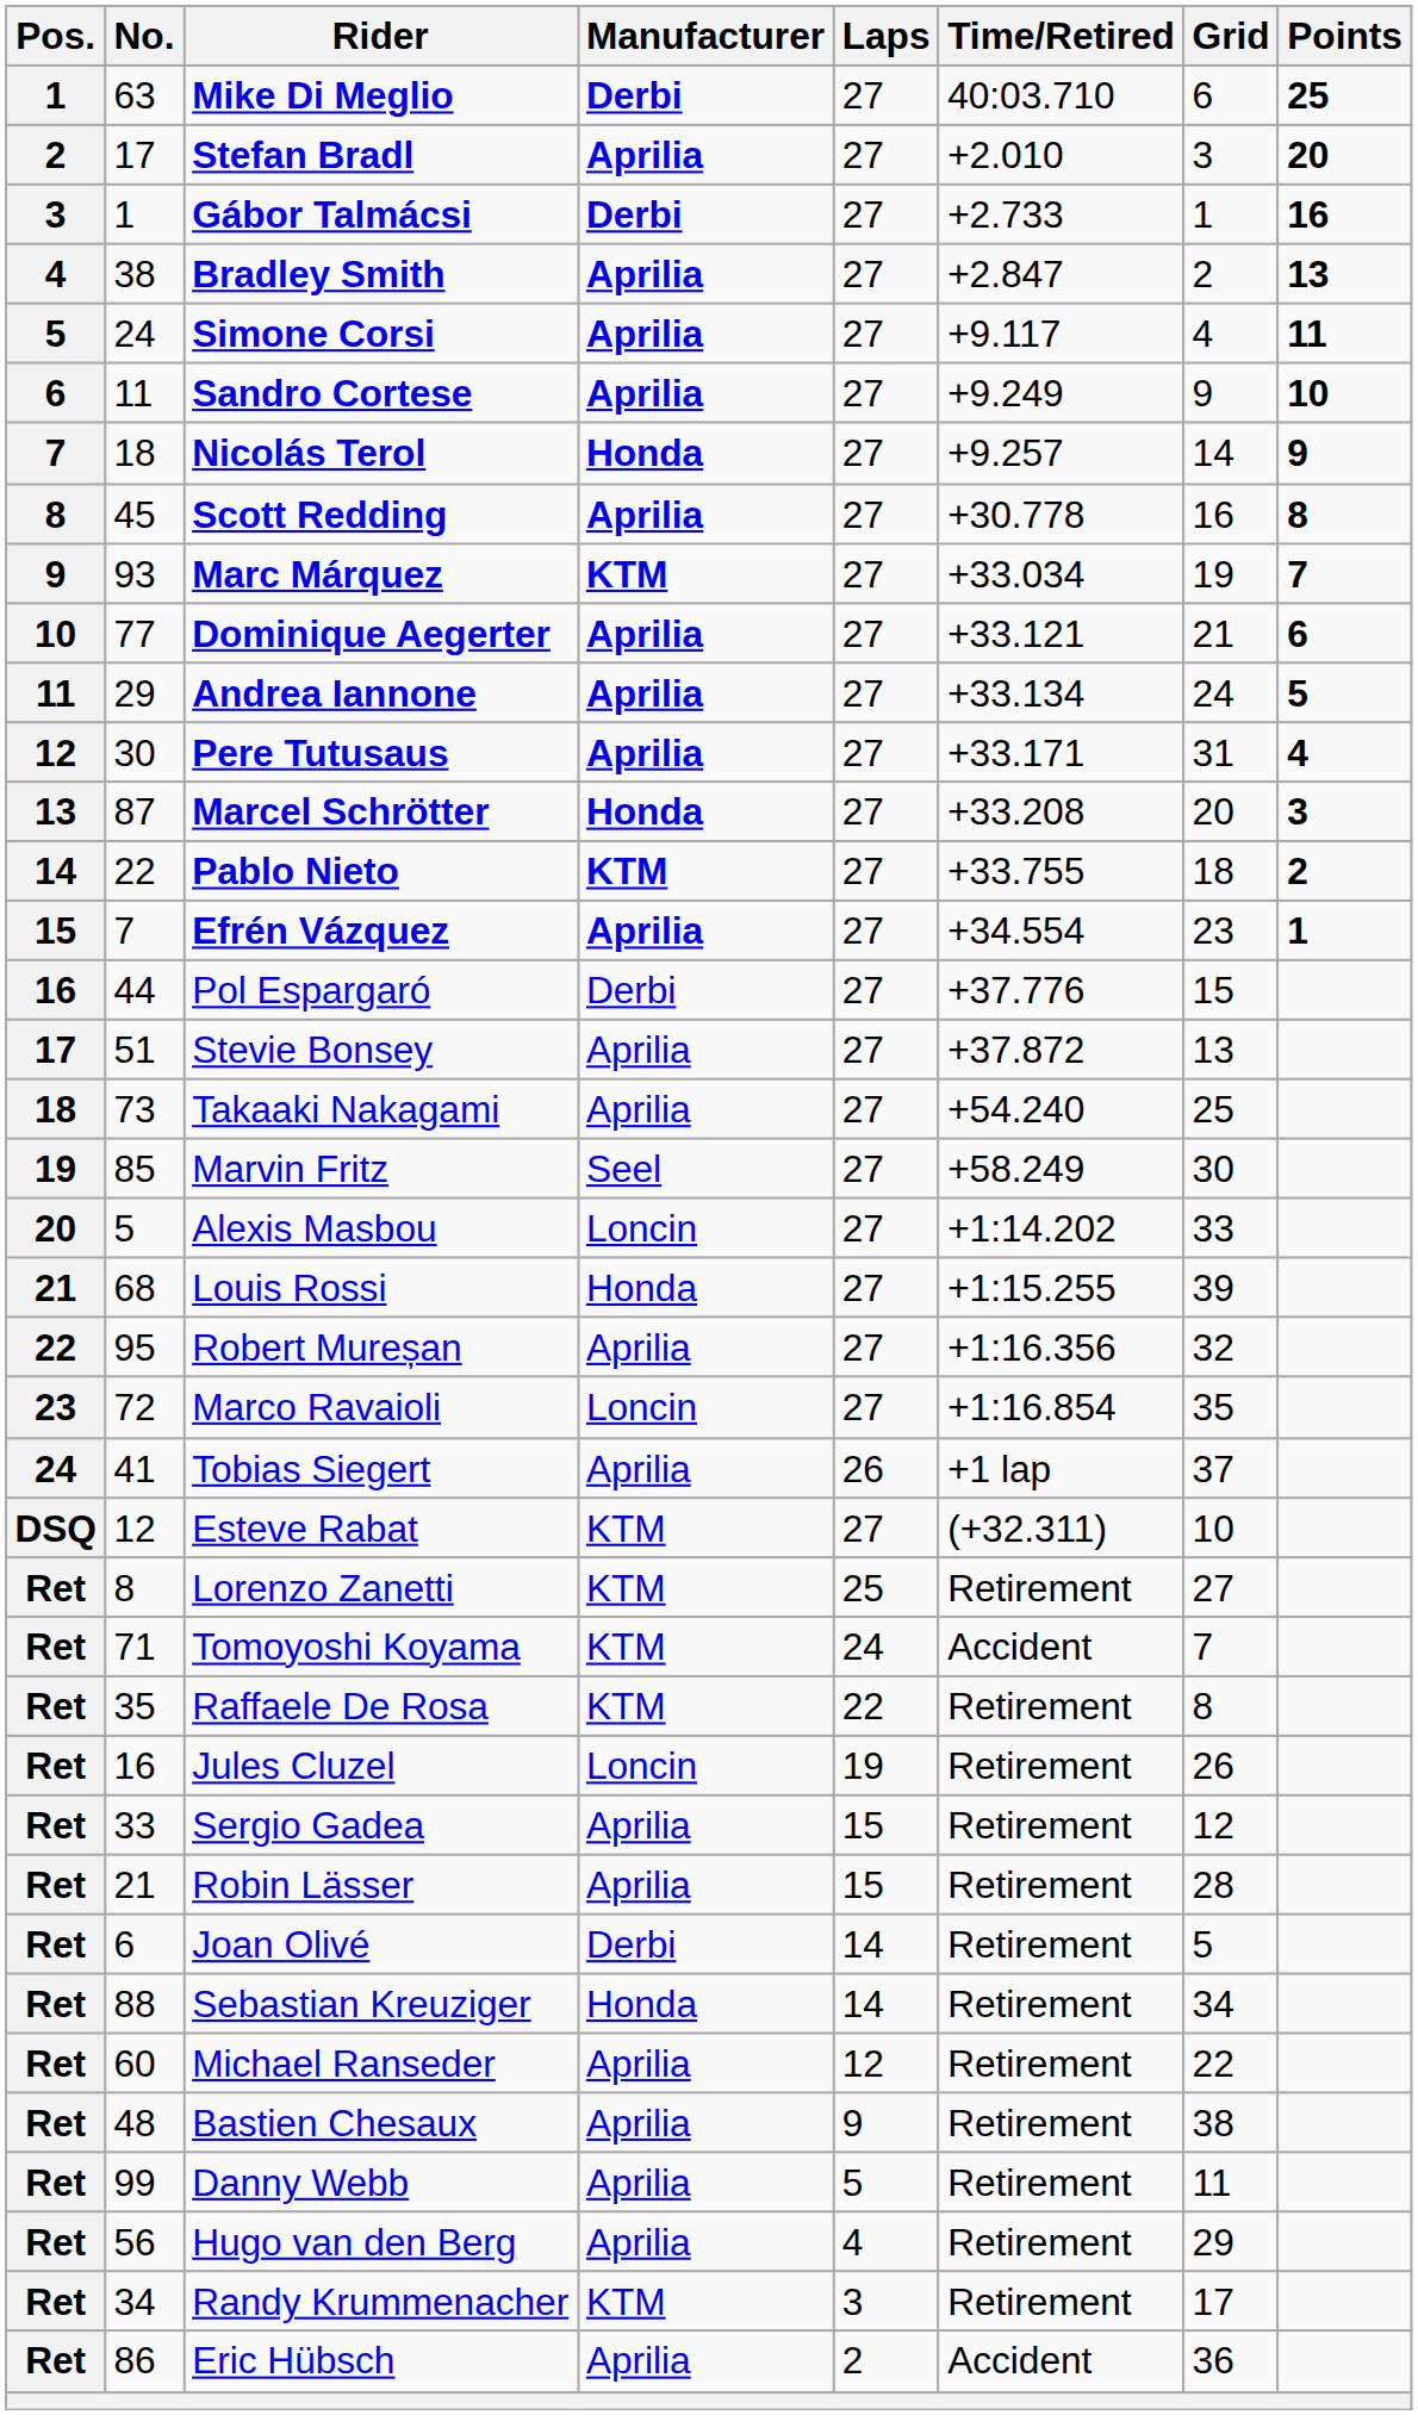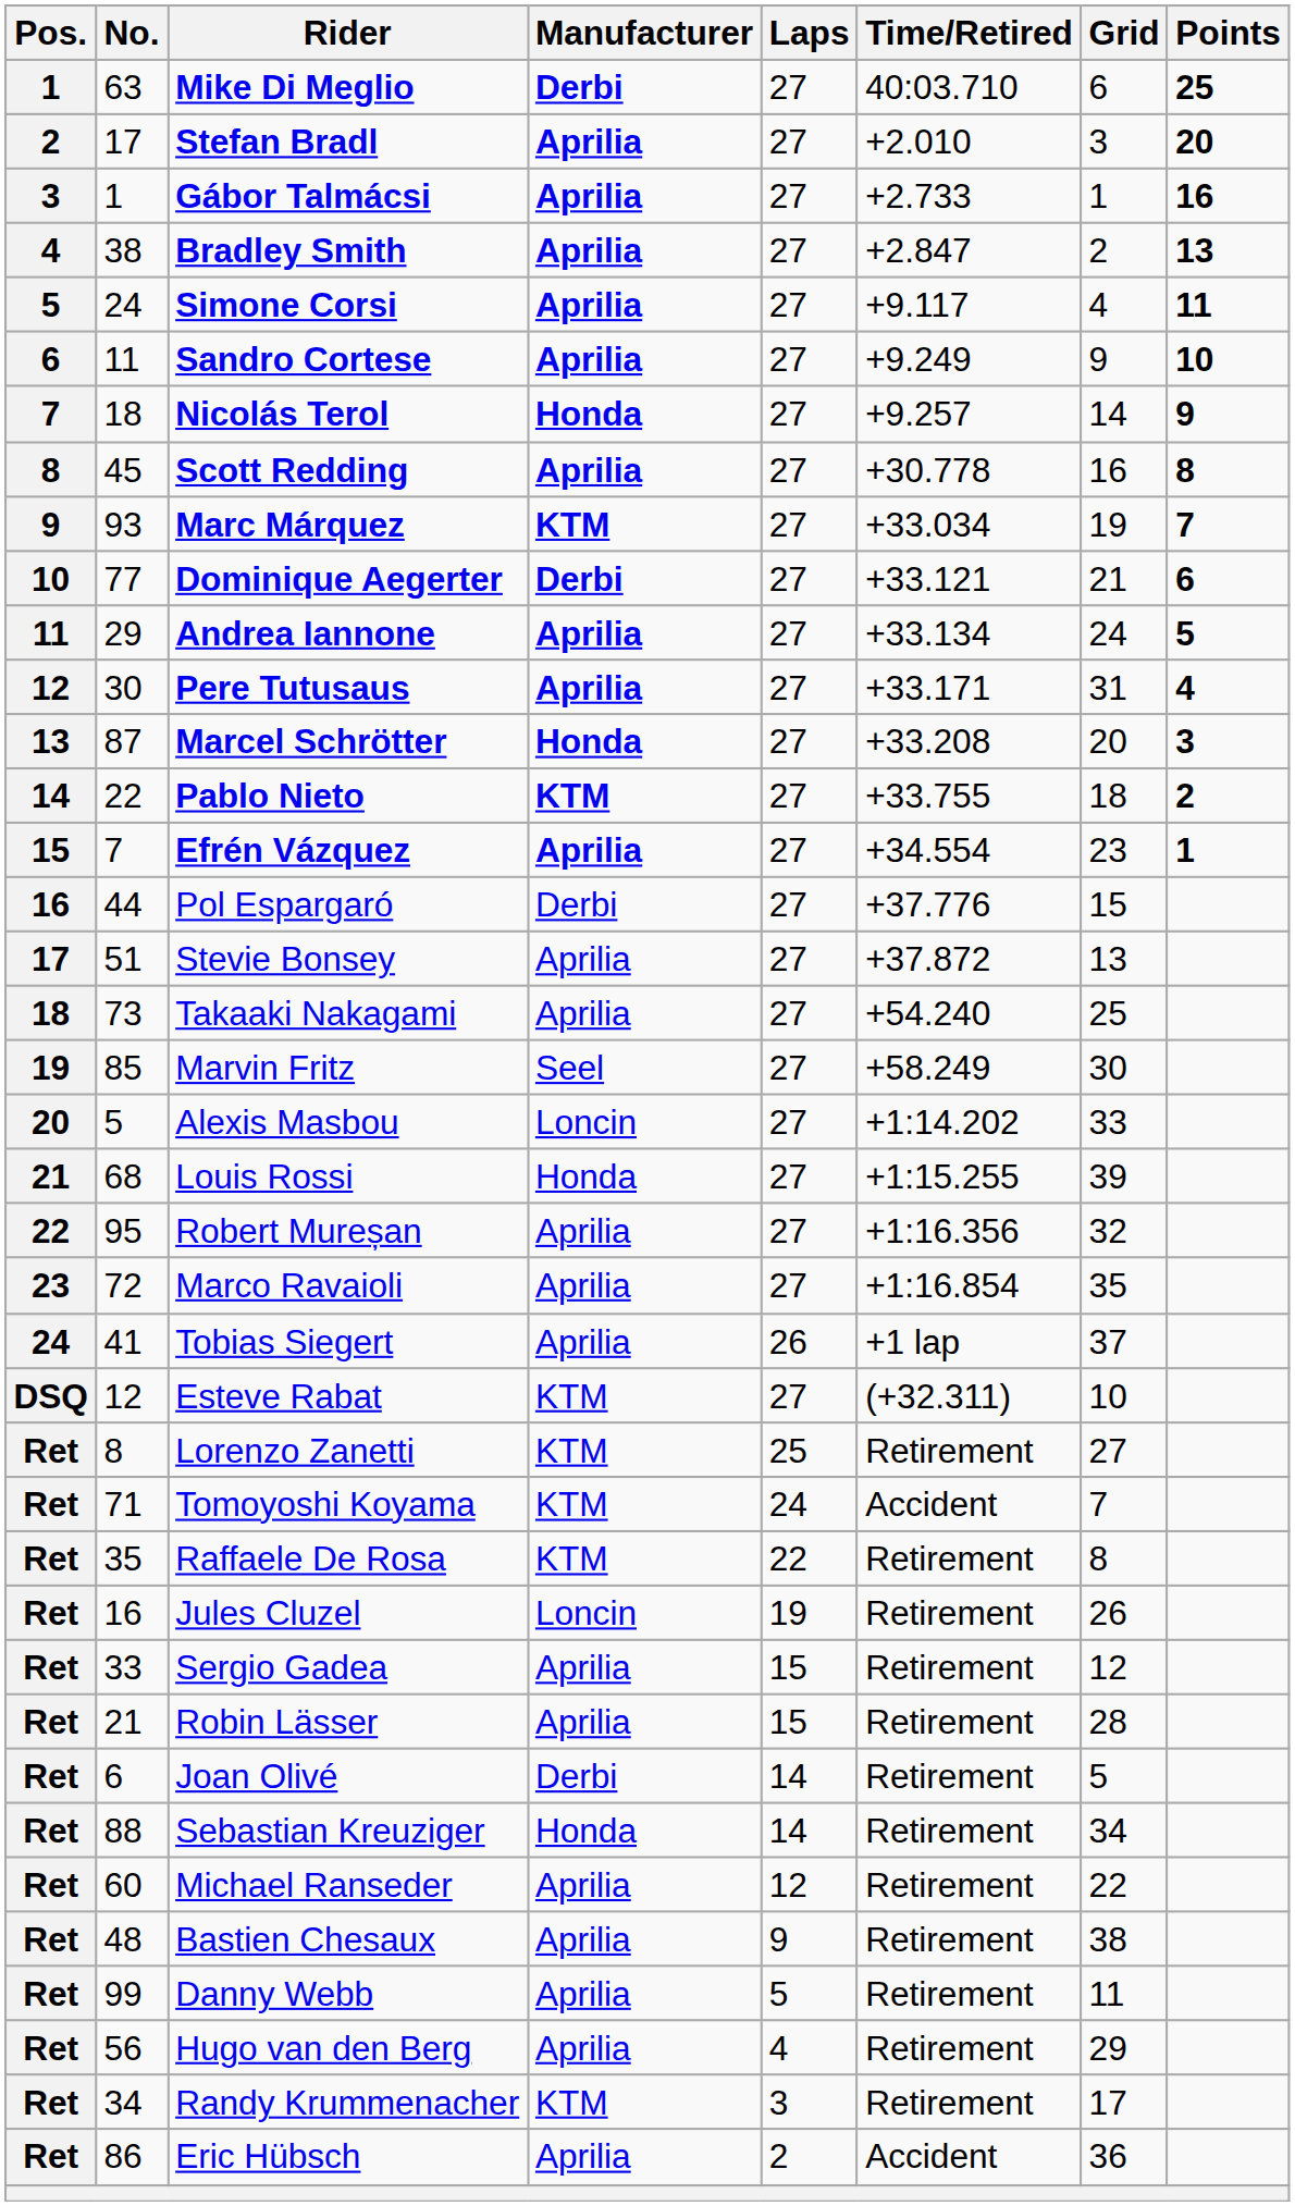Gábor Talmácsi | Manufacturer: Derbi -> Aprilia
Dominique Aegerter | Manufacturer: Aprilia -> Derbi
Marco Ravaioli | Manufacturer: Loncin -> Aprilia
